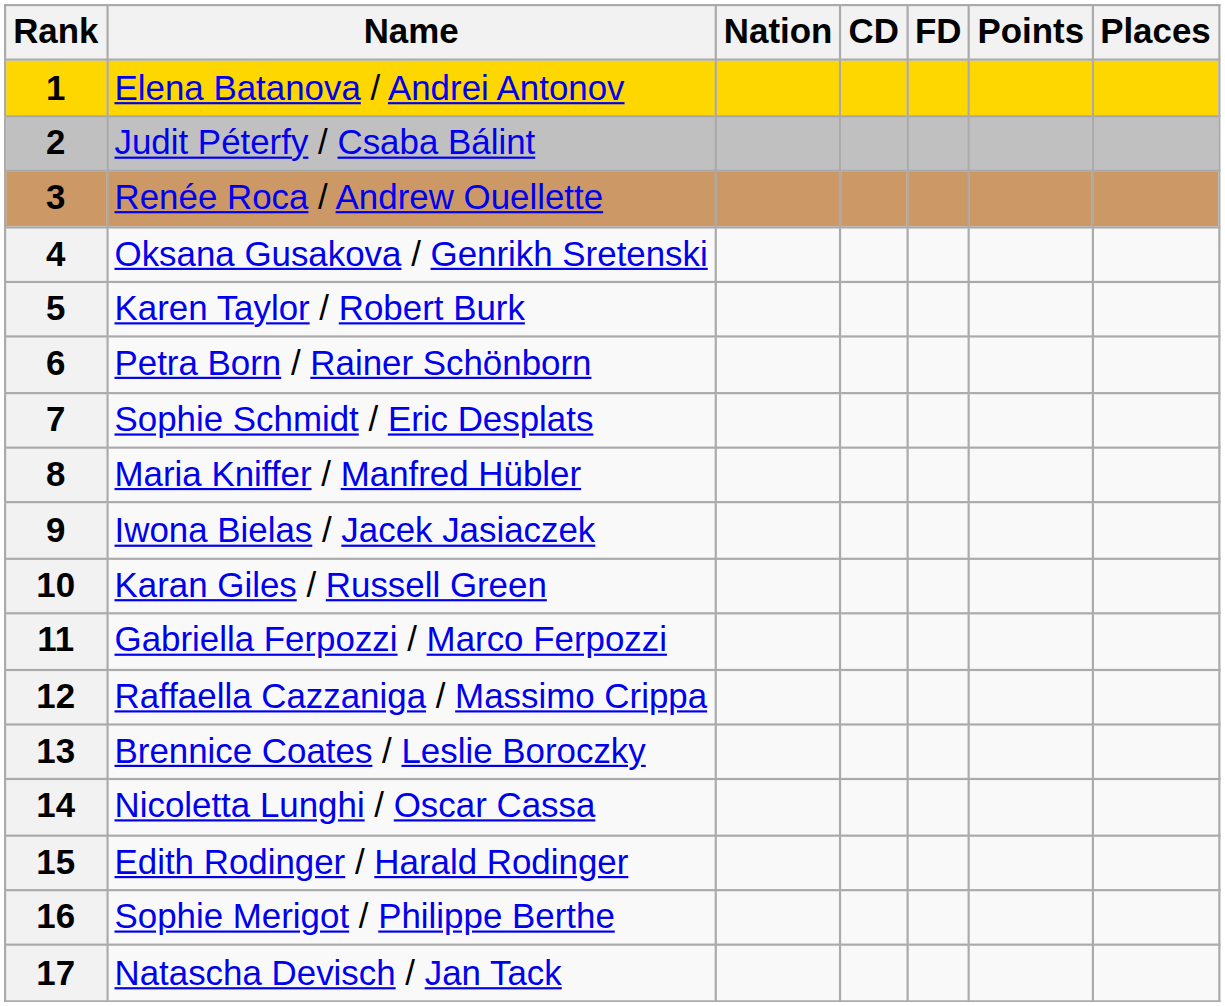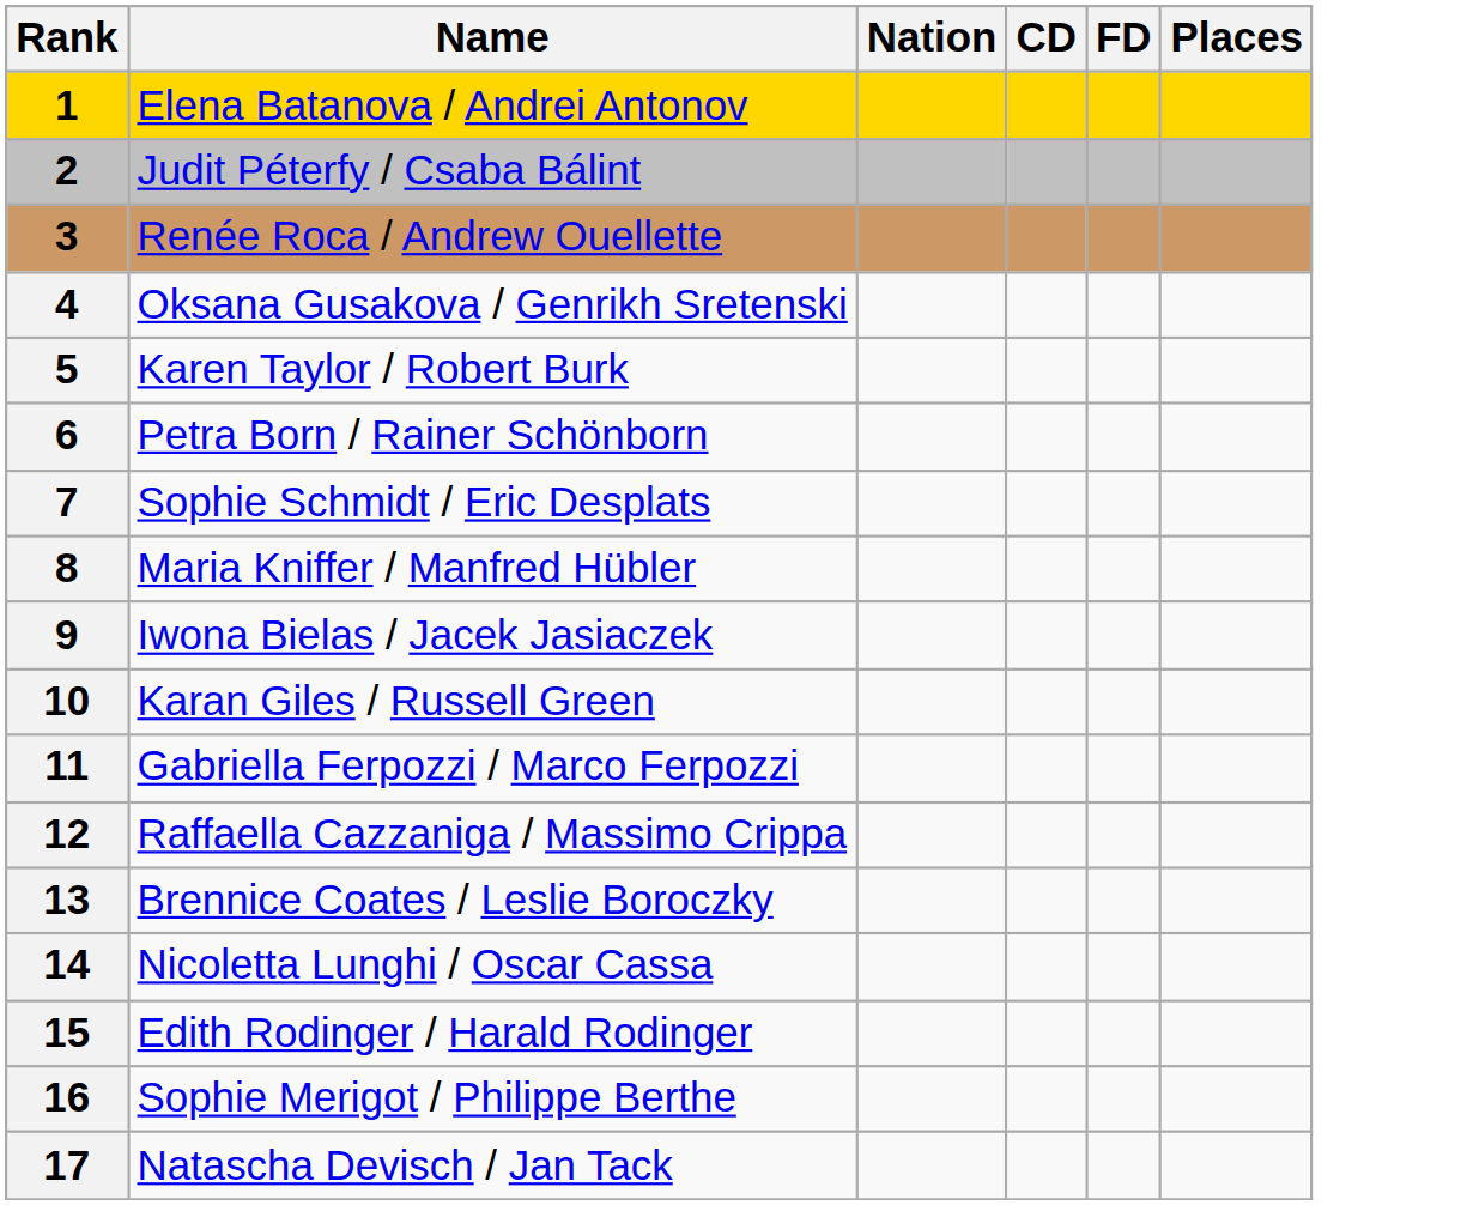- column: Points
